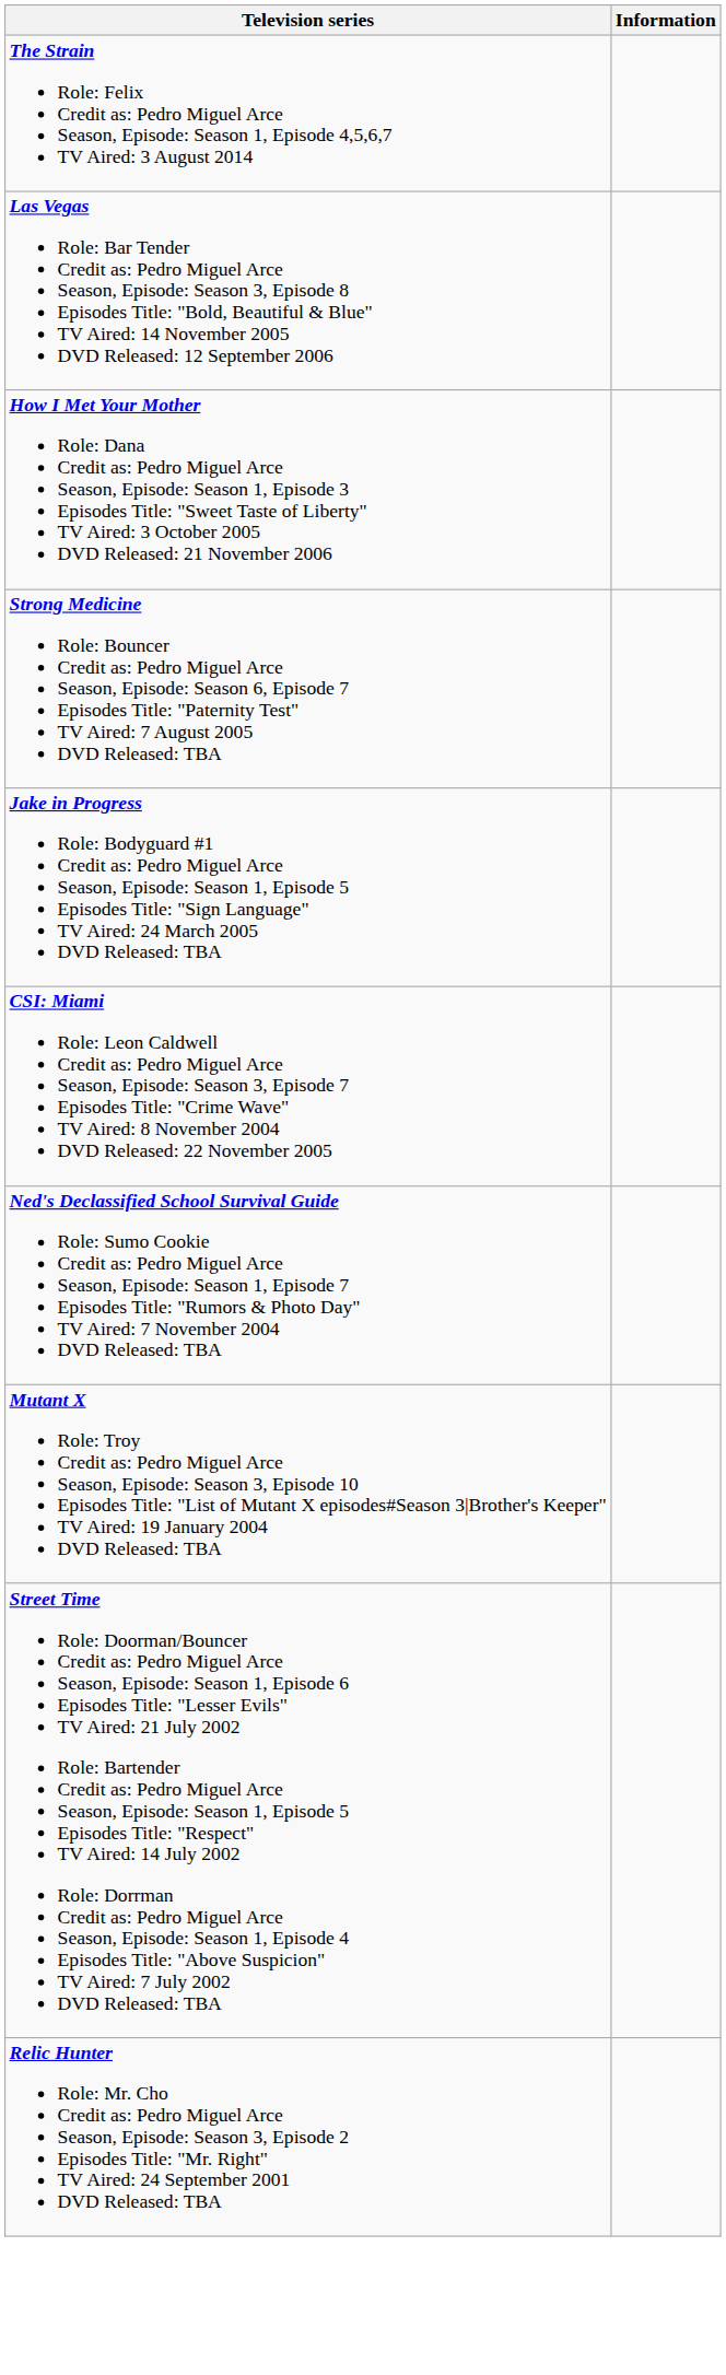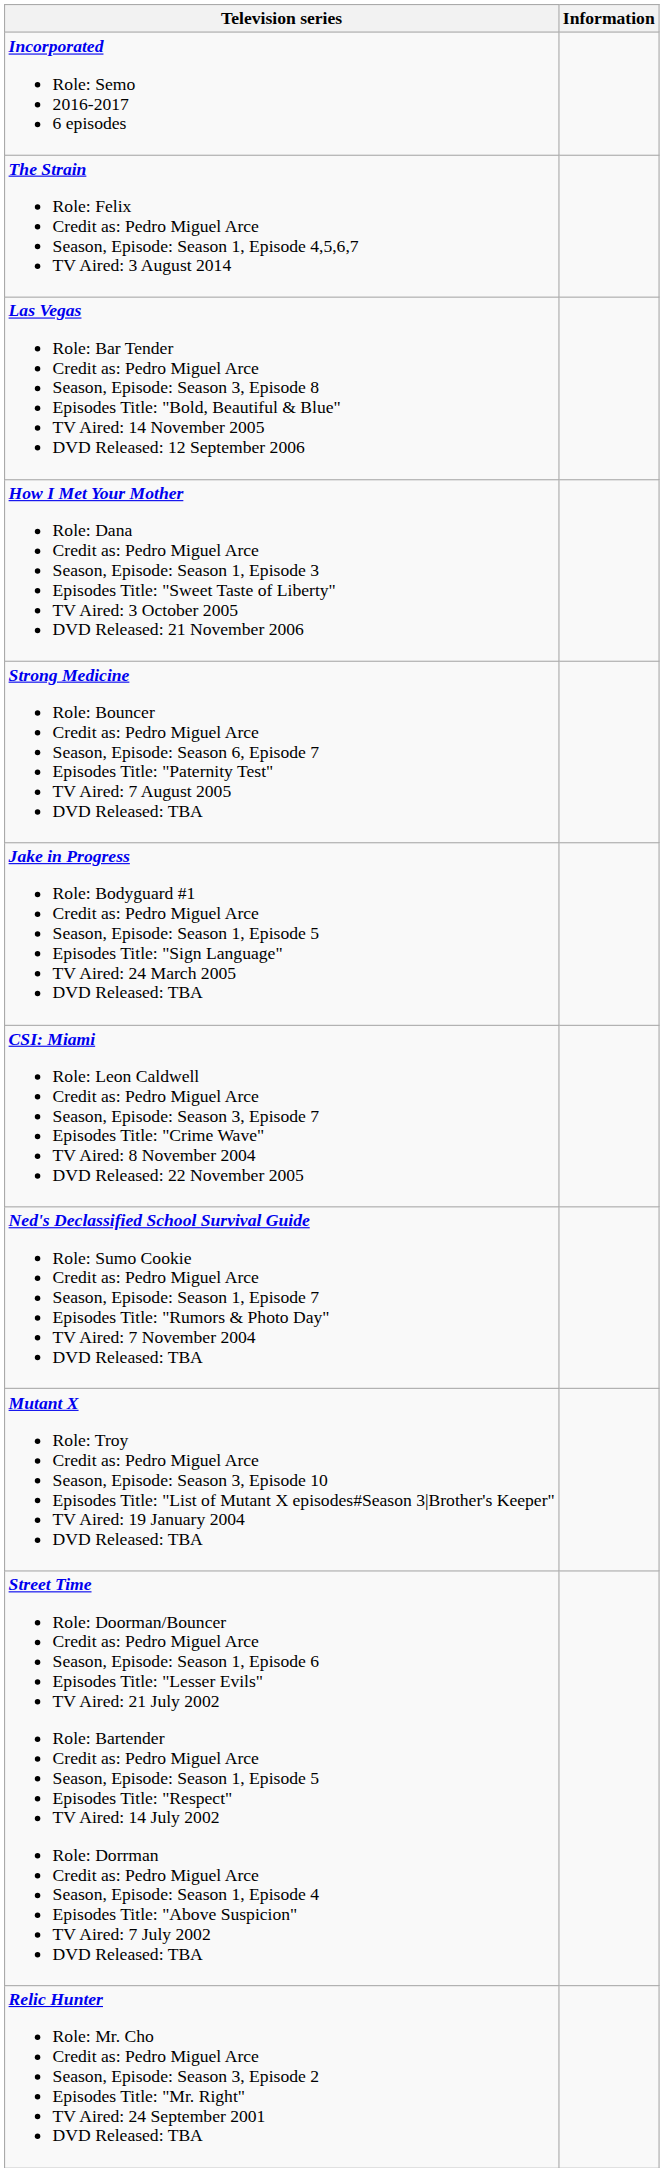+ row: Incorporated Role: Semo 2016-2017 6 episodes
